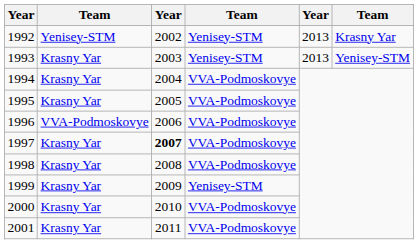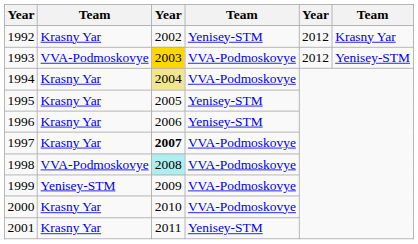1992 | column 2: Yenisey-STM -> Krasny Yar
1992 | column 5: 2013 -> 2012
1993 | column 2: Krasny Yar -> VVA-Podmoskovye
1993 | column 3: no background -> gold background
1993 | column 4: Yenisey-STM -> VVA-Podmoskovye
1993 | column 5: 2013 -> 2012
1994 | column 3: no background -> khaki background
1995 | column 4: VVA-Podmoskovye -> Yenisey-STM
1996 | column 2: VVA-Podmoskovye -> Krasny Yar
1996 | column 4: VVA-Podmoskovye -> Yenisey-STM
1998 | column 2: Krasny Yar -> VVA-Podmoskovye
1998 | column 3: no background -> paleturquoise background
1999 | column 2: Krasny Yar -> Yenisey-STM
1999 | column 4: Yenisey-STM -> VVA-Podmoskovye
2001 | column 4: VVA-Podmoskovye -> Yenisey-STM
